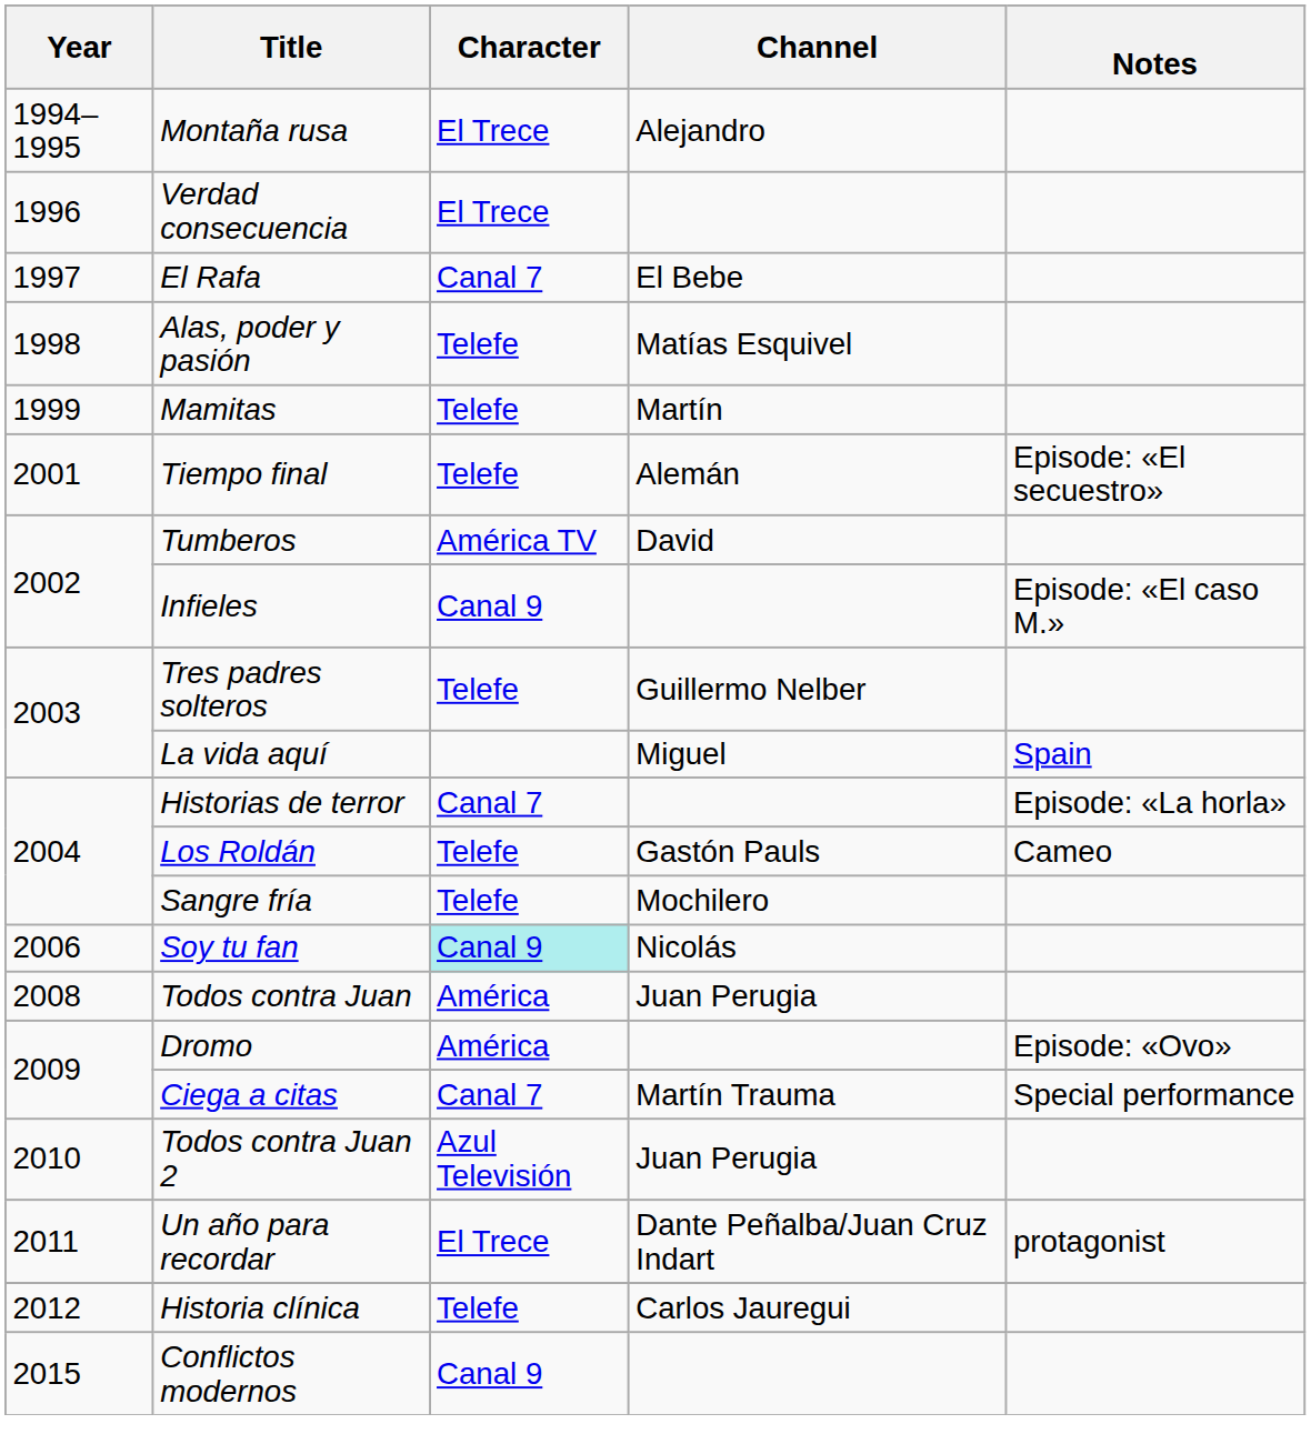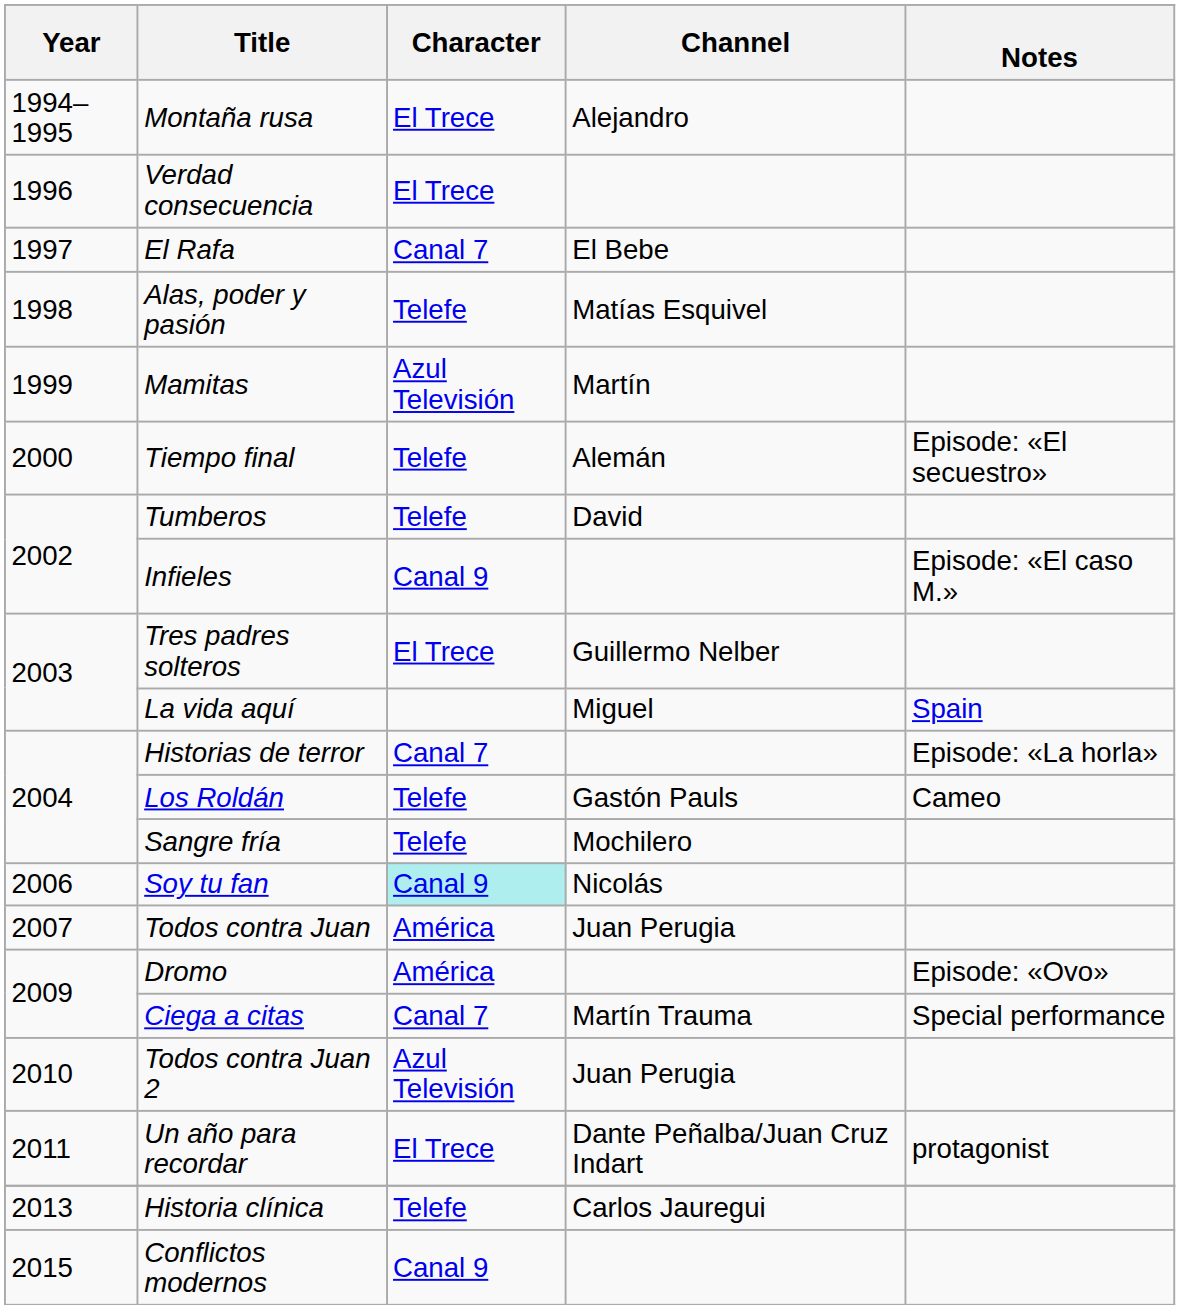Mamitas | Character: Telefe -> Azul Televisión
Tiempo final | Year: 2001 -> 2000
Tumberos | Character: América TV -> Telefe
Tres padres solteros | Character: Telefe -> El Trece
Todos contra Juan | Year: 2008 -> 2007
Historia clínica | Year: 2012 -> 2013
